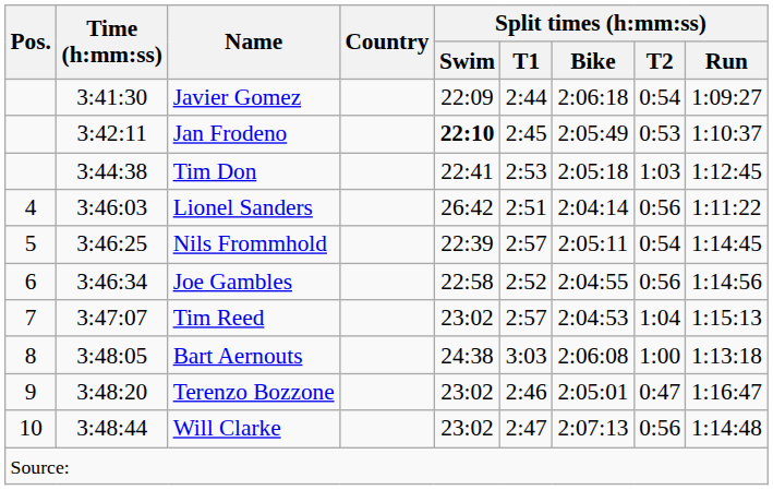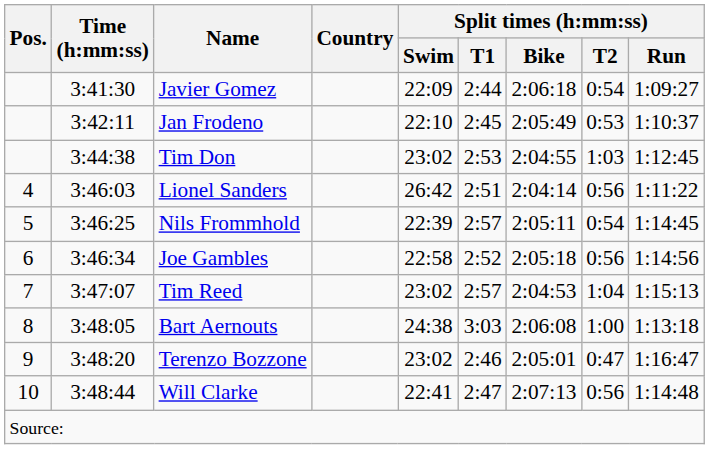Jan Frodeno | Split times (h:mm:ss) / Swim: bold -> normal
Tim Don | Split times (h:mm:ss) / Swim: 22:41 -> 23:02
Tim Don | Split times (h:mm:ss) / Bike: 2:05:18 -> 2:04:55
Joe Gambles | Split times (h:mm:ss) / Bike: 2:04:55 -> 2:05:18
Will Clarke | Split times (h:mm:ss) / Swim: 23:02 -> 22:41
